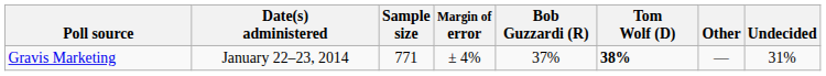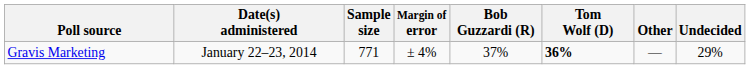Gravis Marketing | Tom Wolf (D): 38% -> 36%
Gravis Marketing | Undecided: 31% -> 29%
